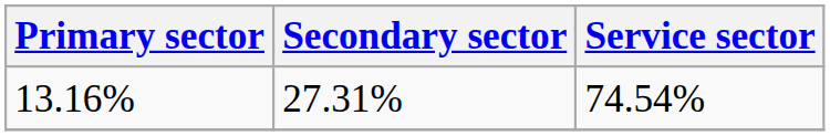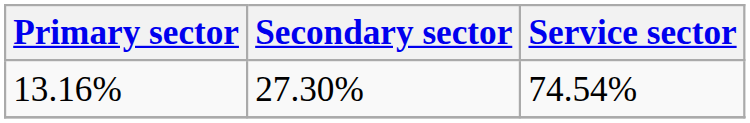13.16% | Secondary sector: 27.31% -> 27.30%
